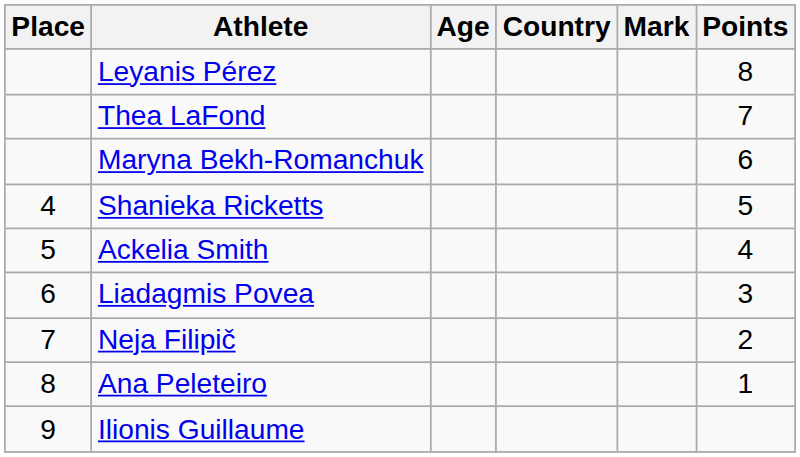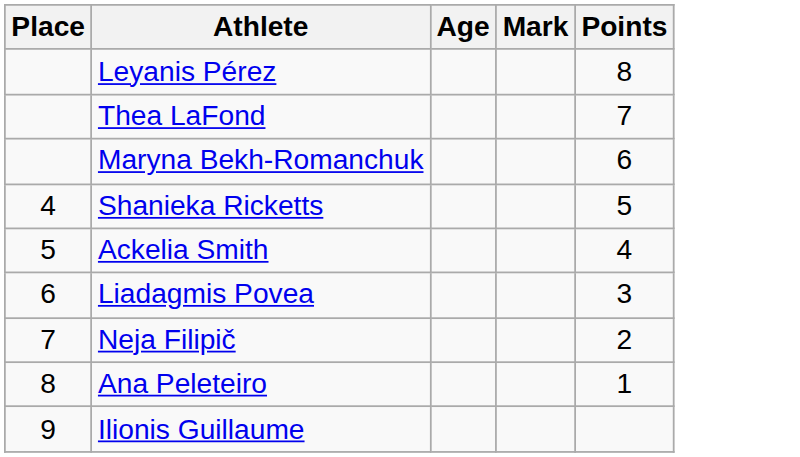- column: Country
